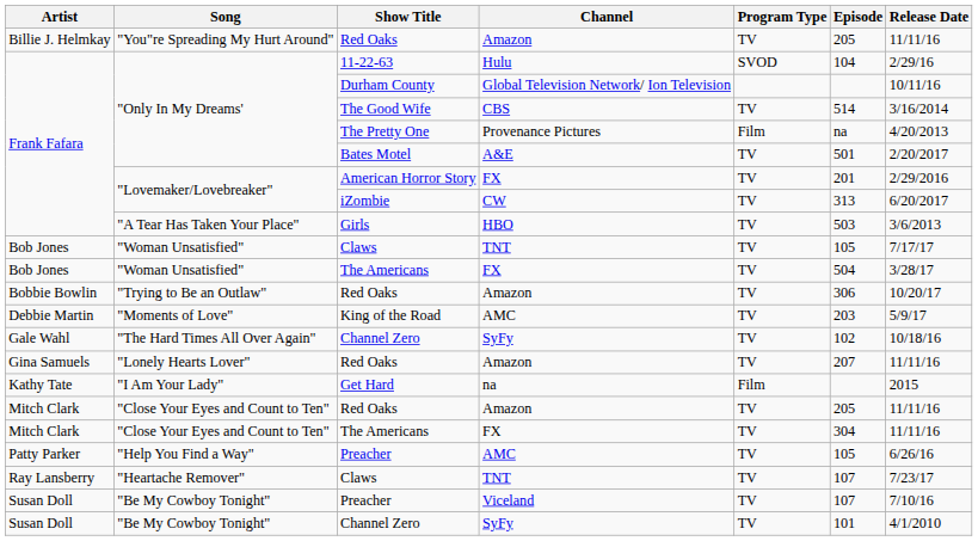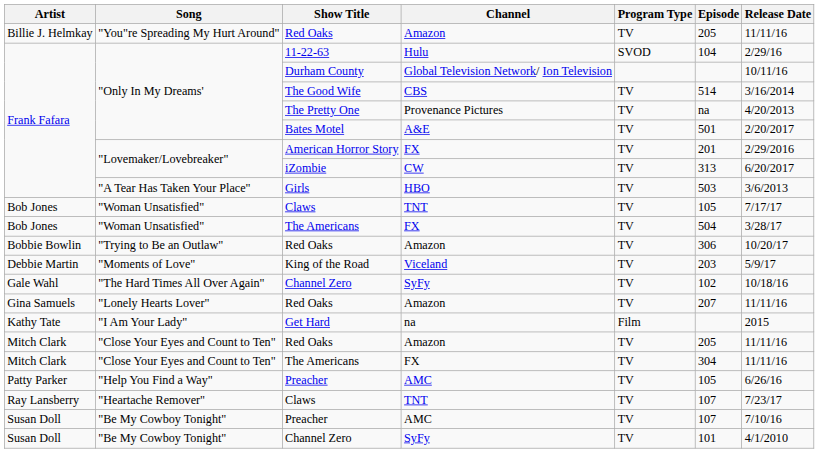The Pretty One | Program Type: Film -> TV
King of the Road | Channel: AMC -> Viceland
"Be My Cowboy Tonight" / Preacher | Channel: Viceland -> AMC
